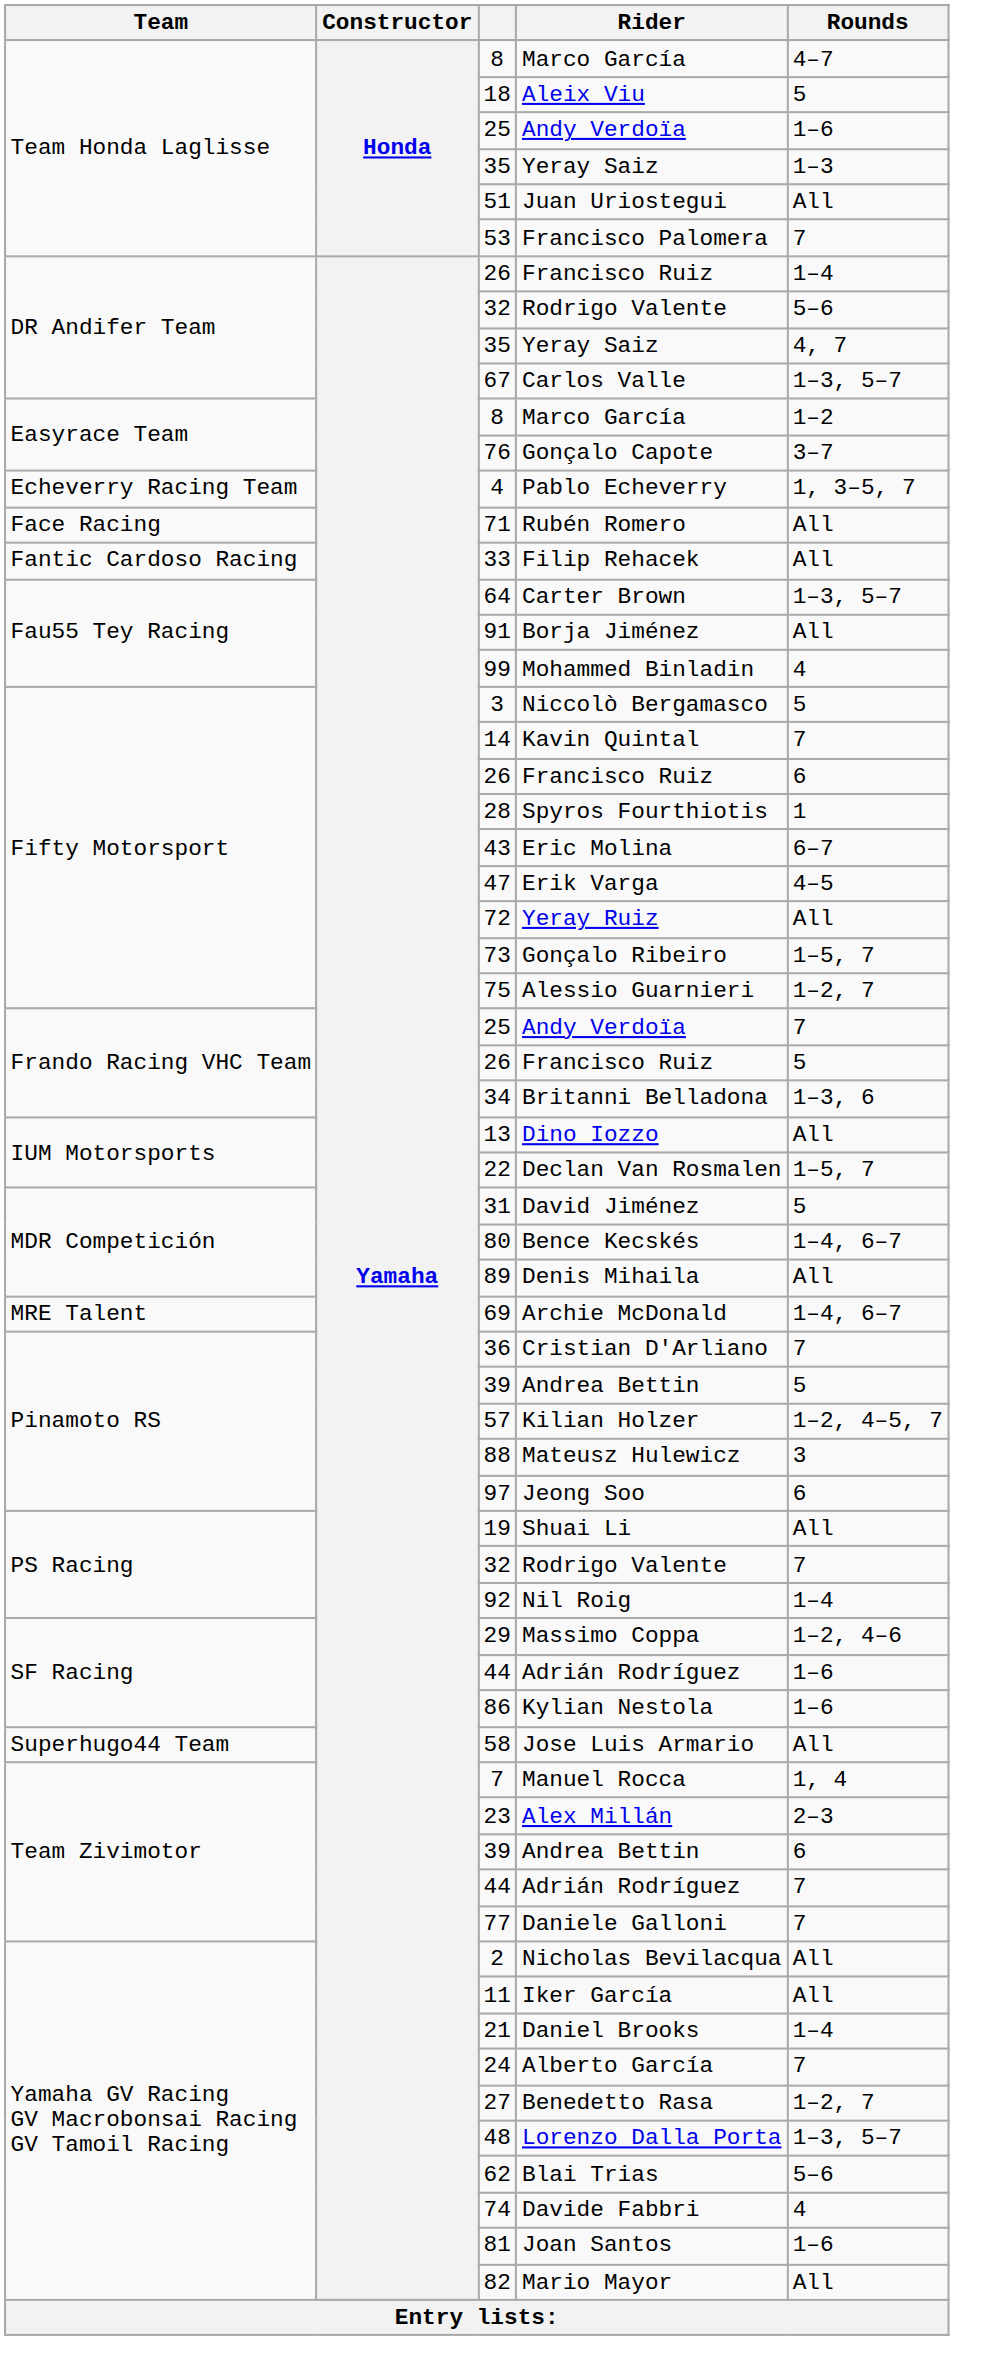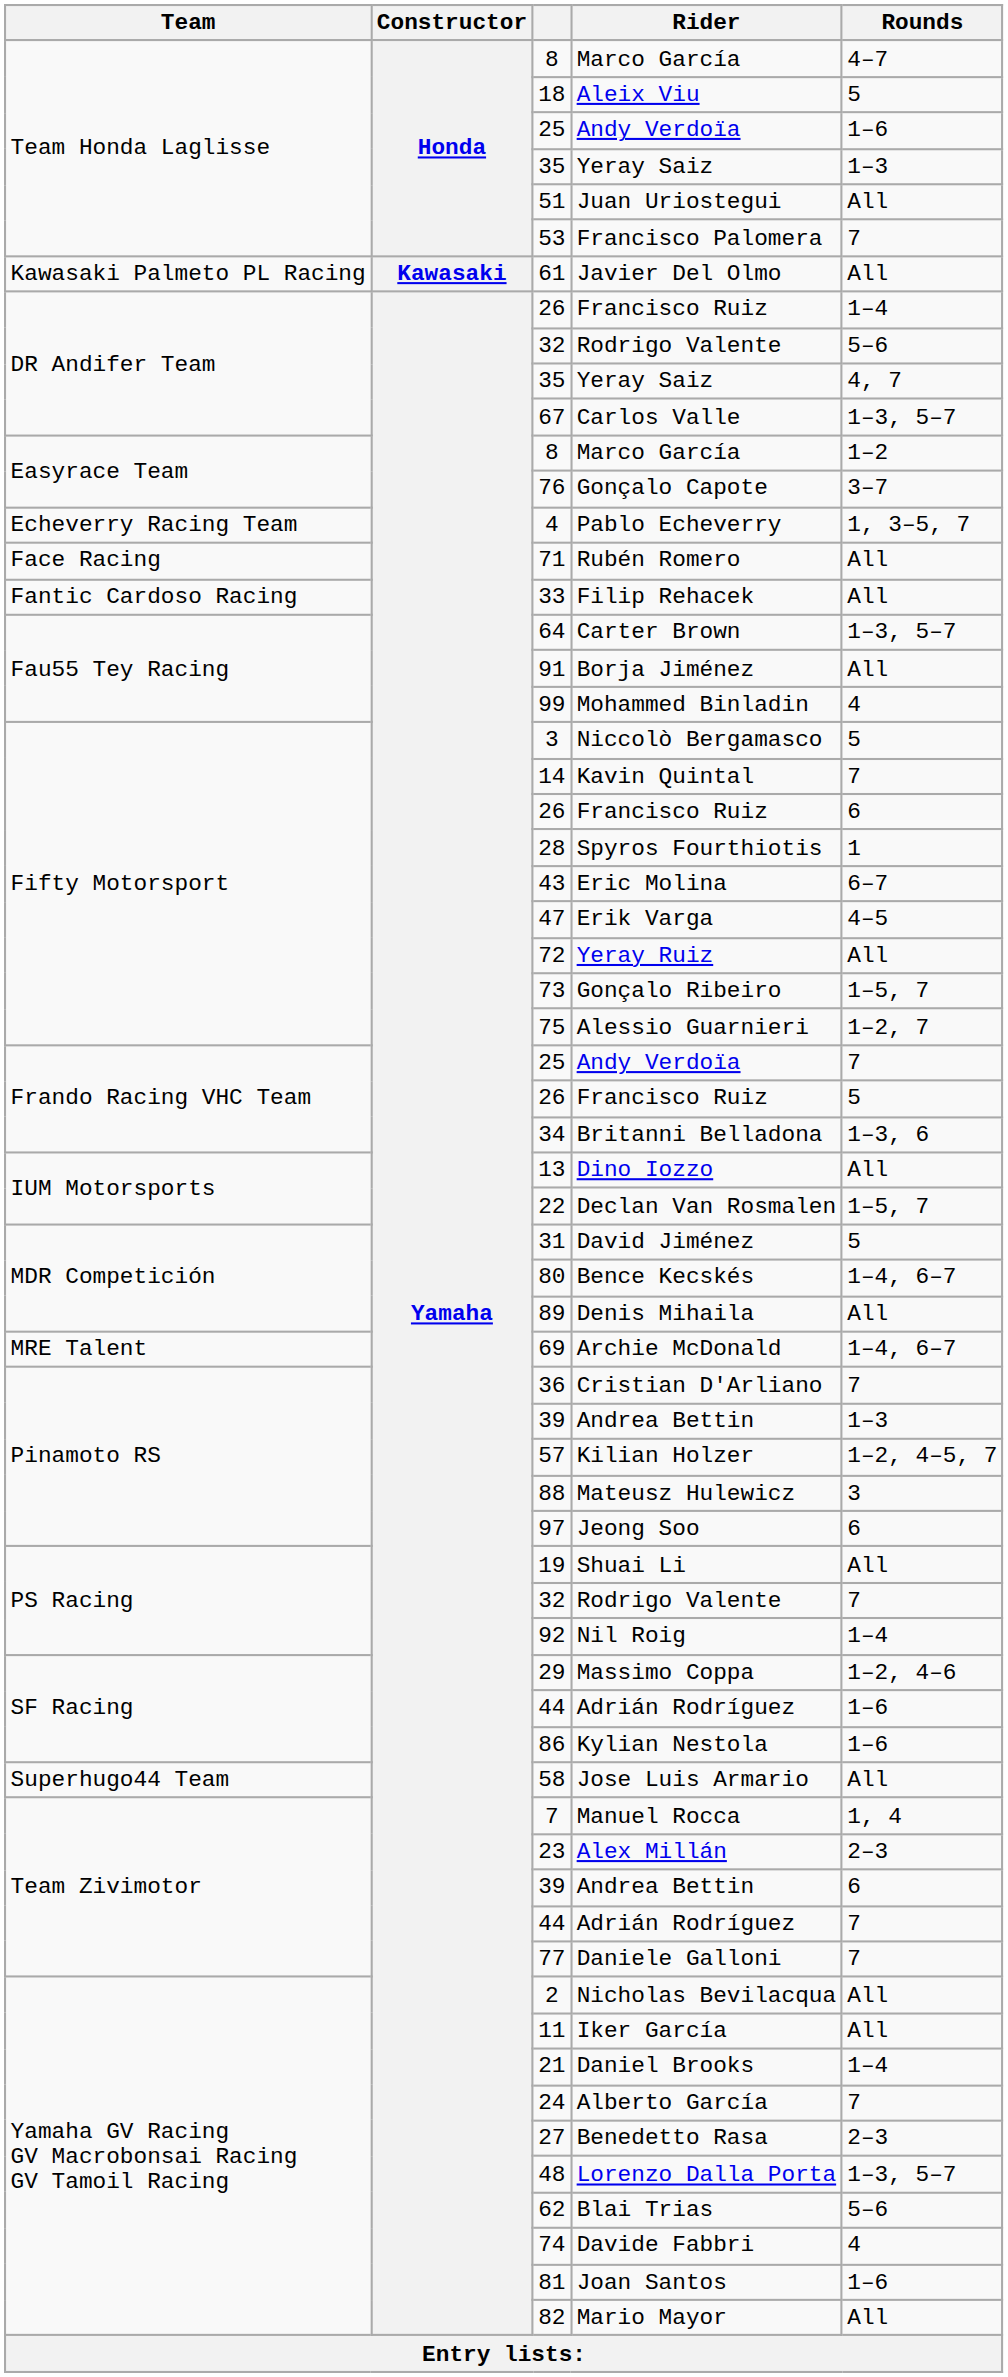+ row: Kawasaki Palmeto PL Racing | Kawasaki | 61 | Javier Del Olmo | All
Pinamoto RS / 39 | Rounds: 5 -> 1–3
27 | Rounds: 1–2, 7 -> 2–3
